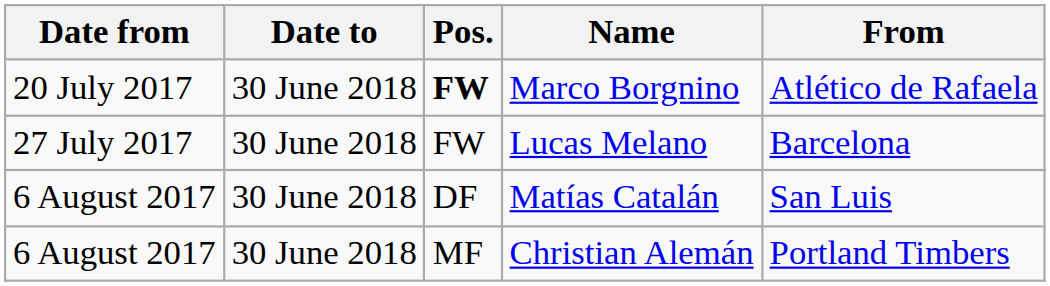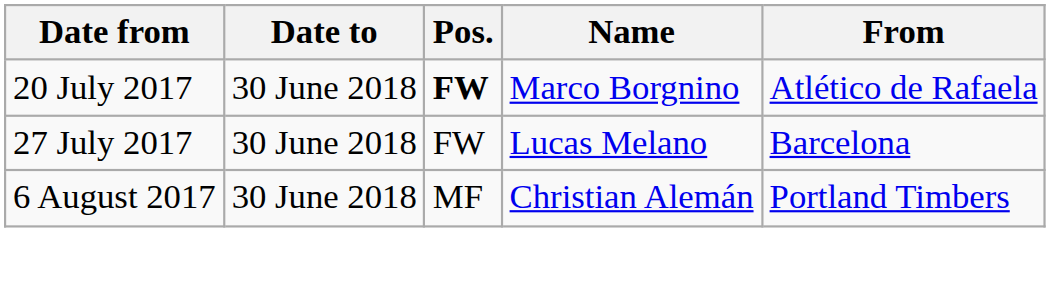- row: 6 August 2017 | 30 June 2018 | DF | Matías Catalán | San Luis
